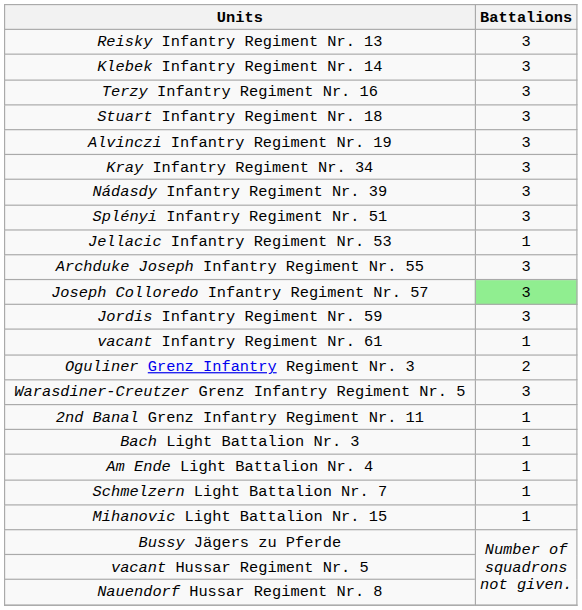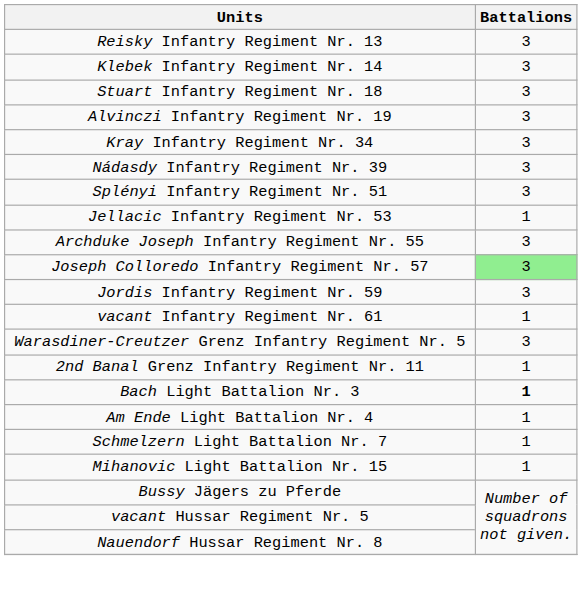- row: Terzy Infantry Regiment Nr. 16 | 3
- row: Oguliner Grenz Infantry Regiment Nr. 3 | 2
Bach Light Battalion Nr. 3 | Battalions: normal -> bold
